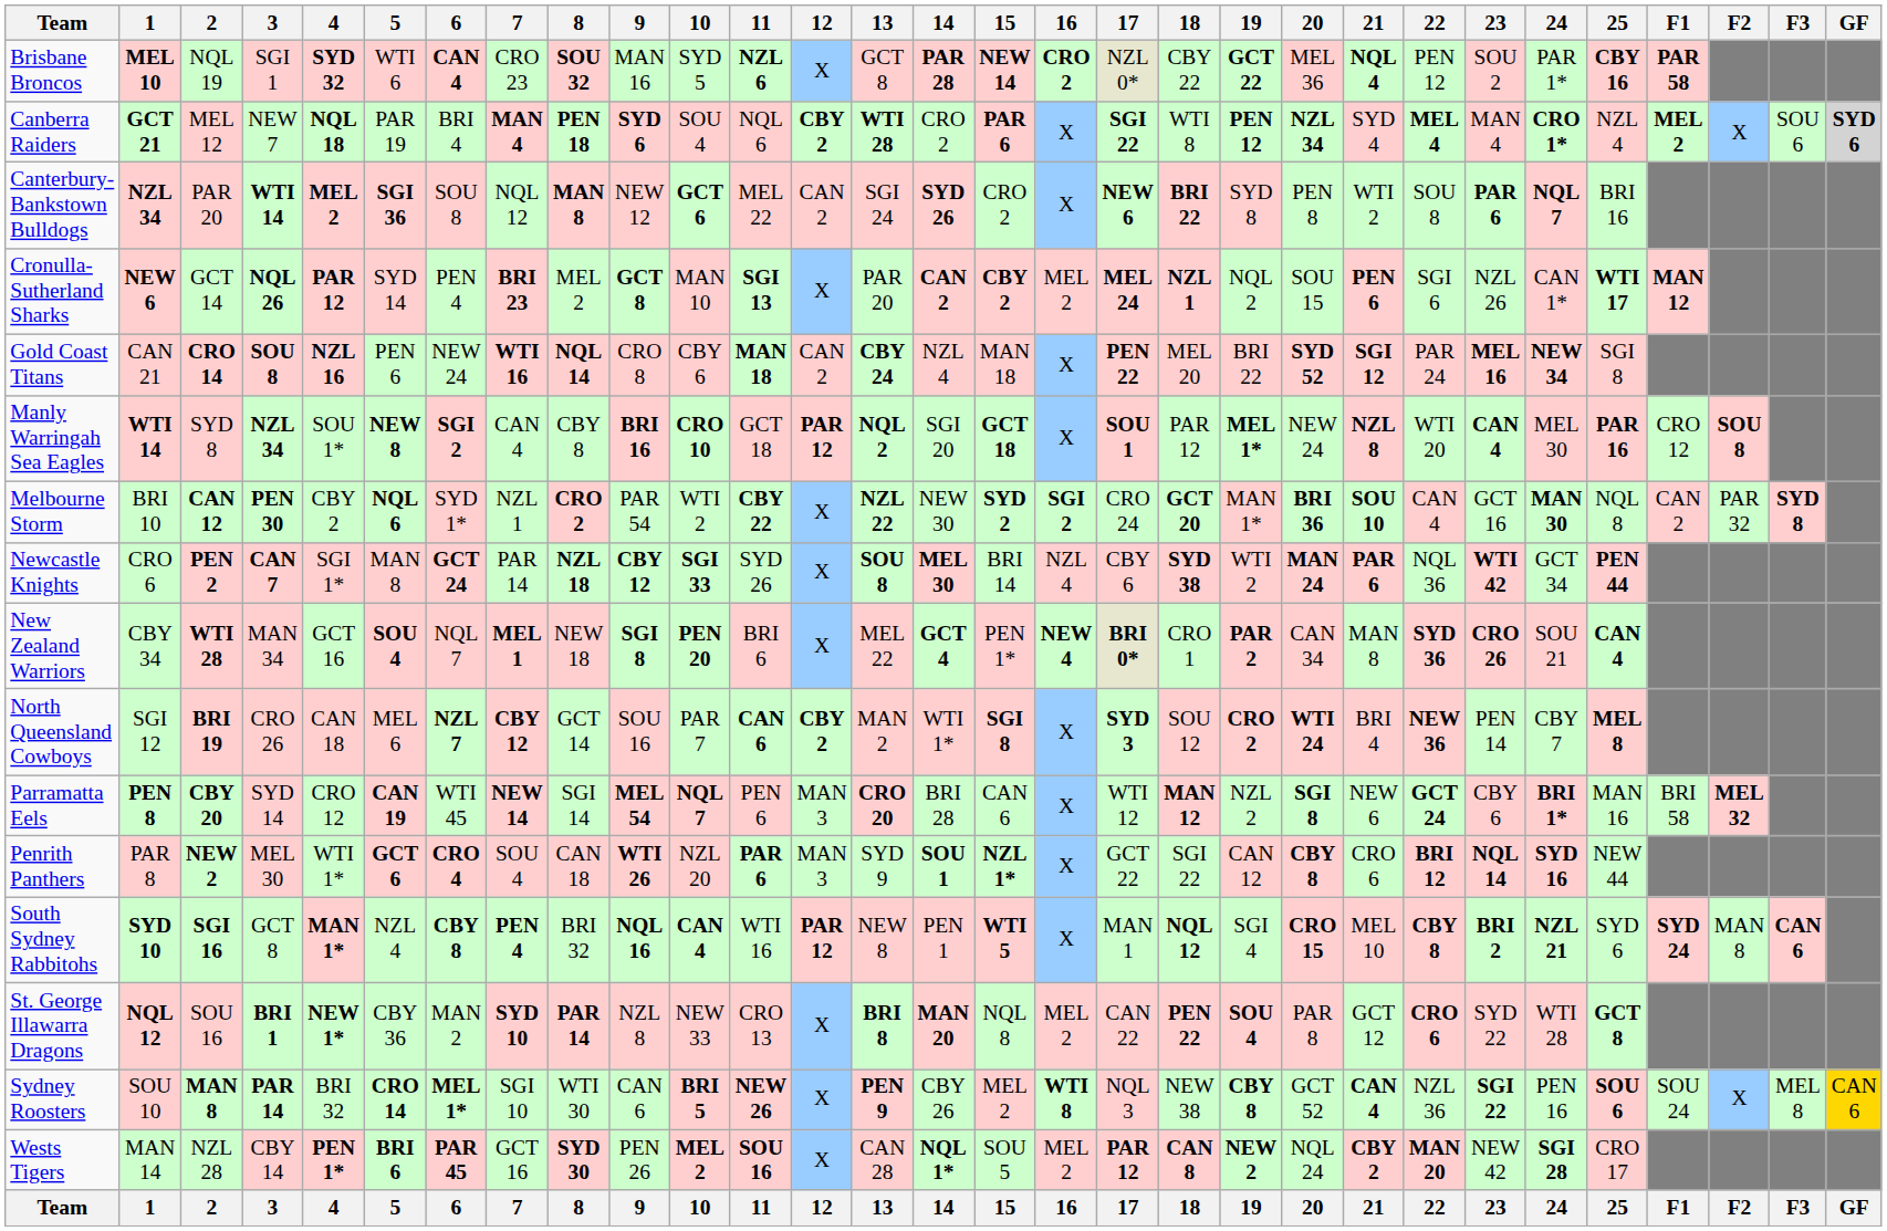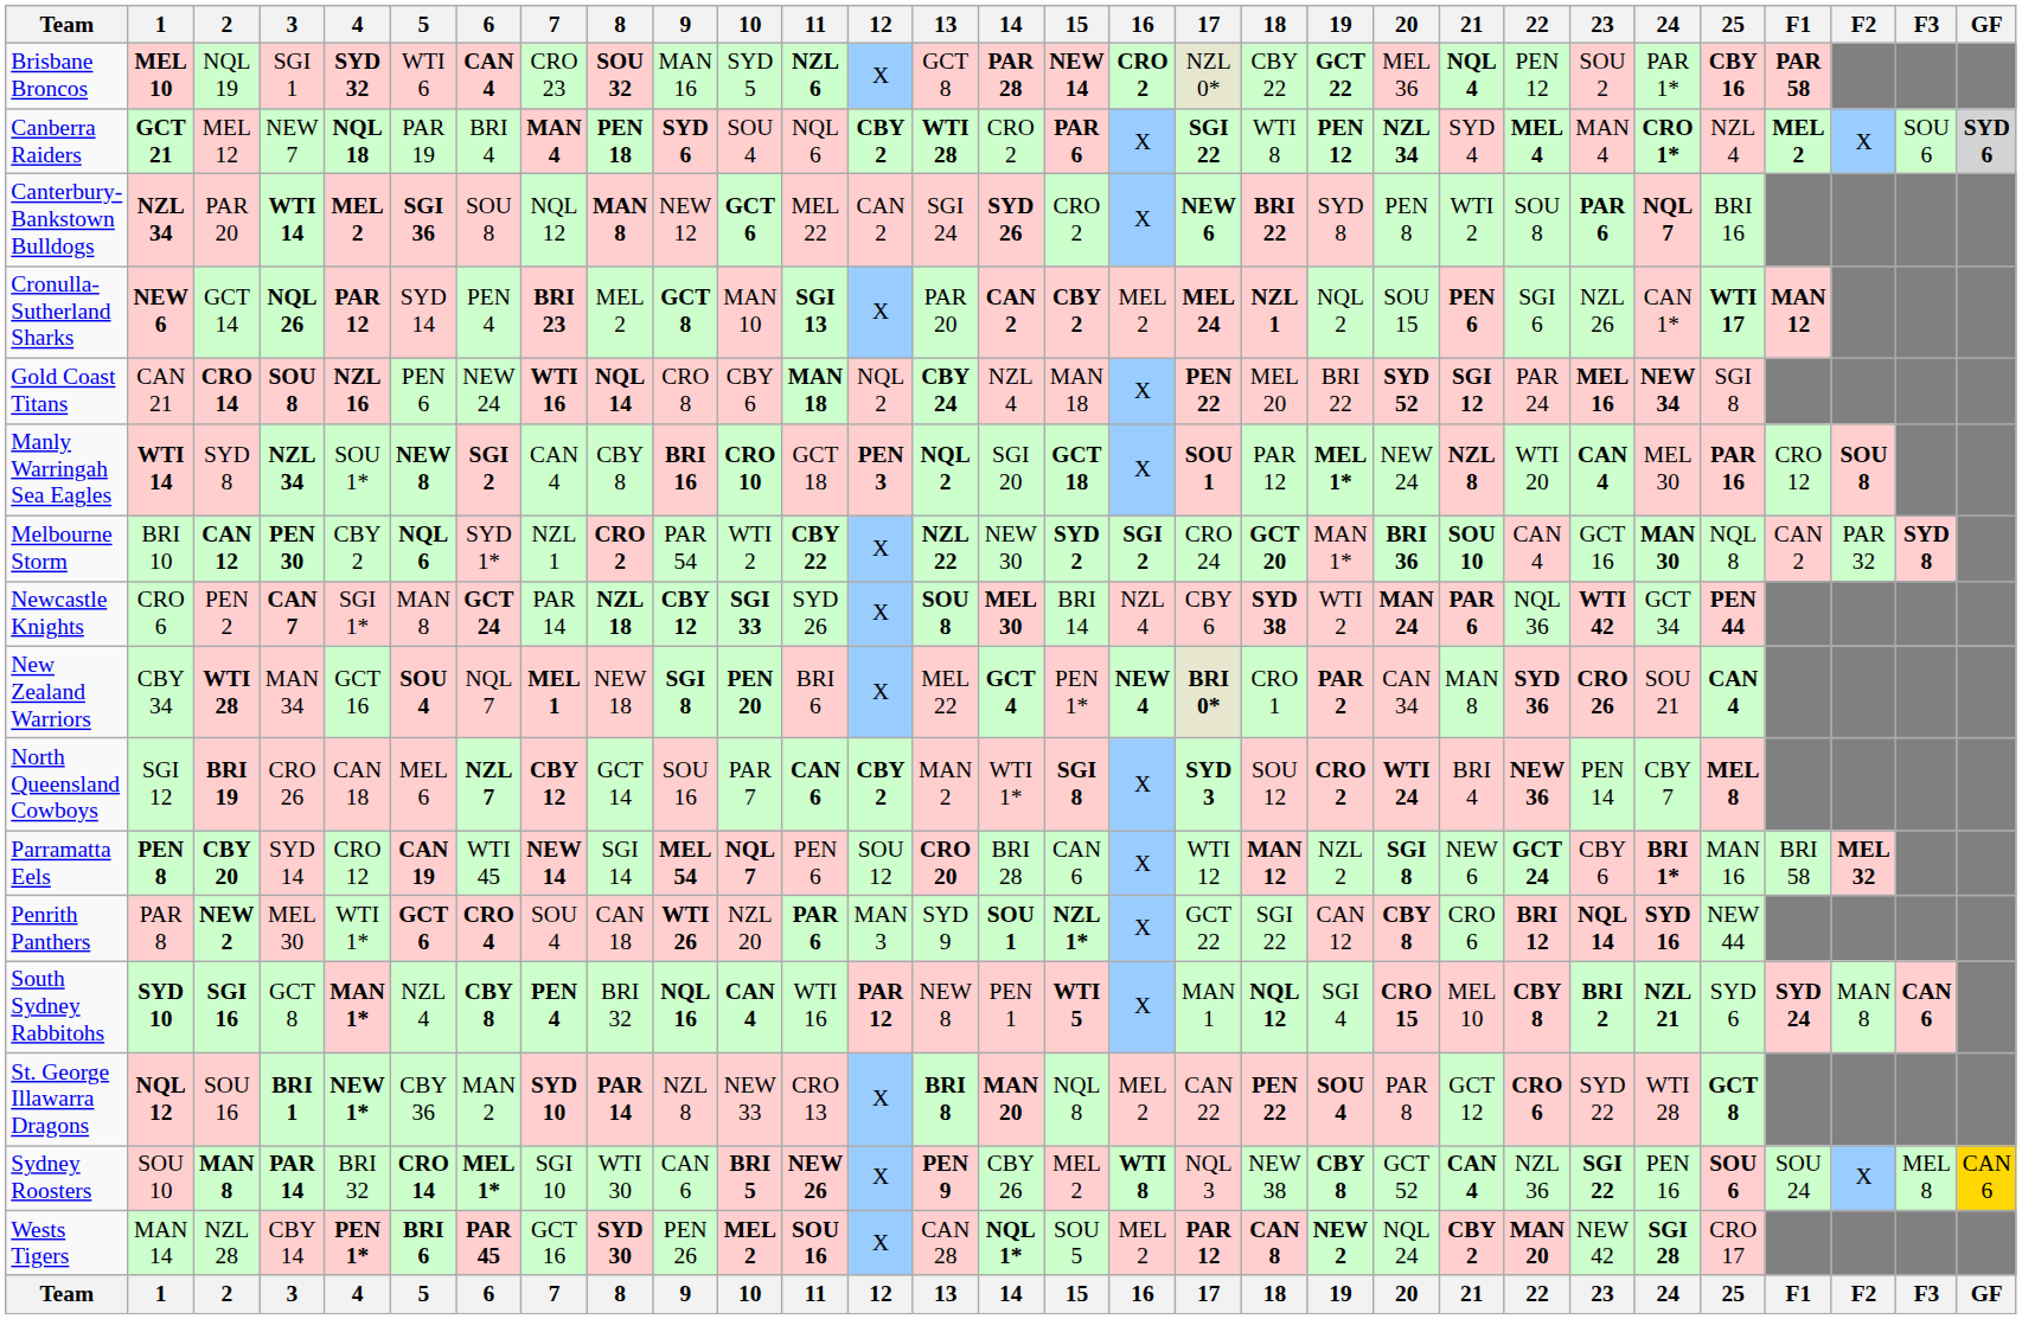Gold Coast Titans | 12: CAN 2 -> NQL 2
Manly Warringah Sea Eagles | 12: PAR 12 -> PEN 3
Newcastle Knights | 2: bold -> normal
Parramatta Eels | 12: MAN 3 -> SOU 12
